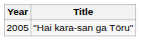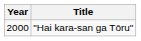"Hai kara-san ga Tōru" | Year: 2005 -> 2000
